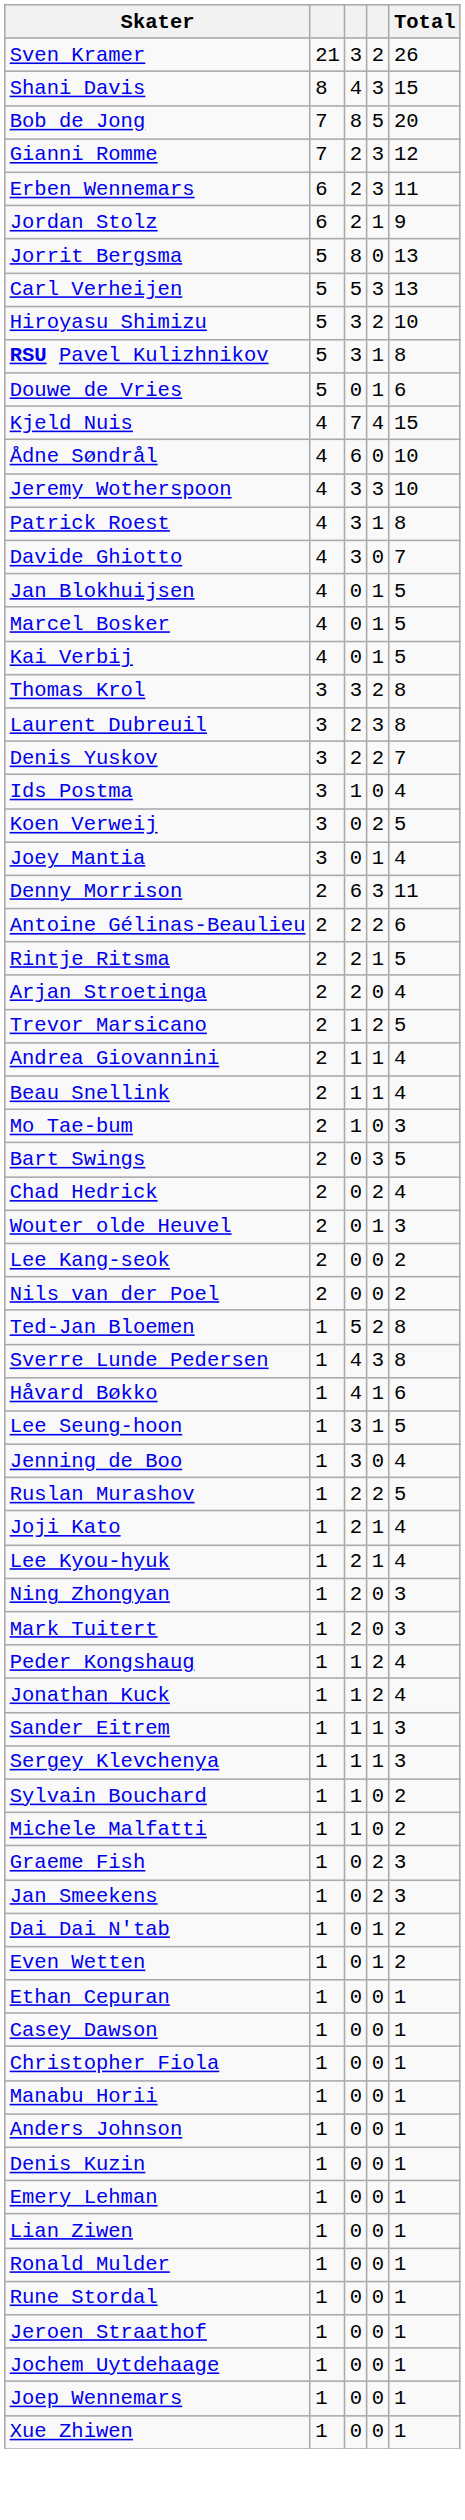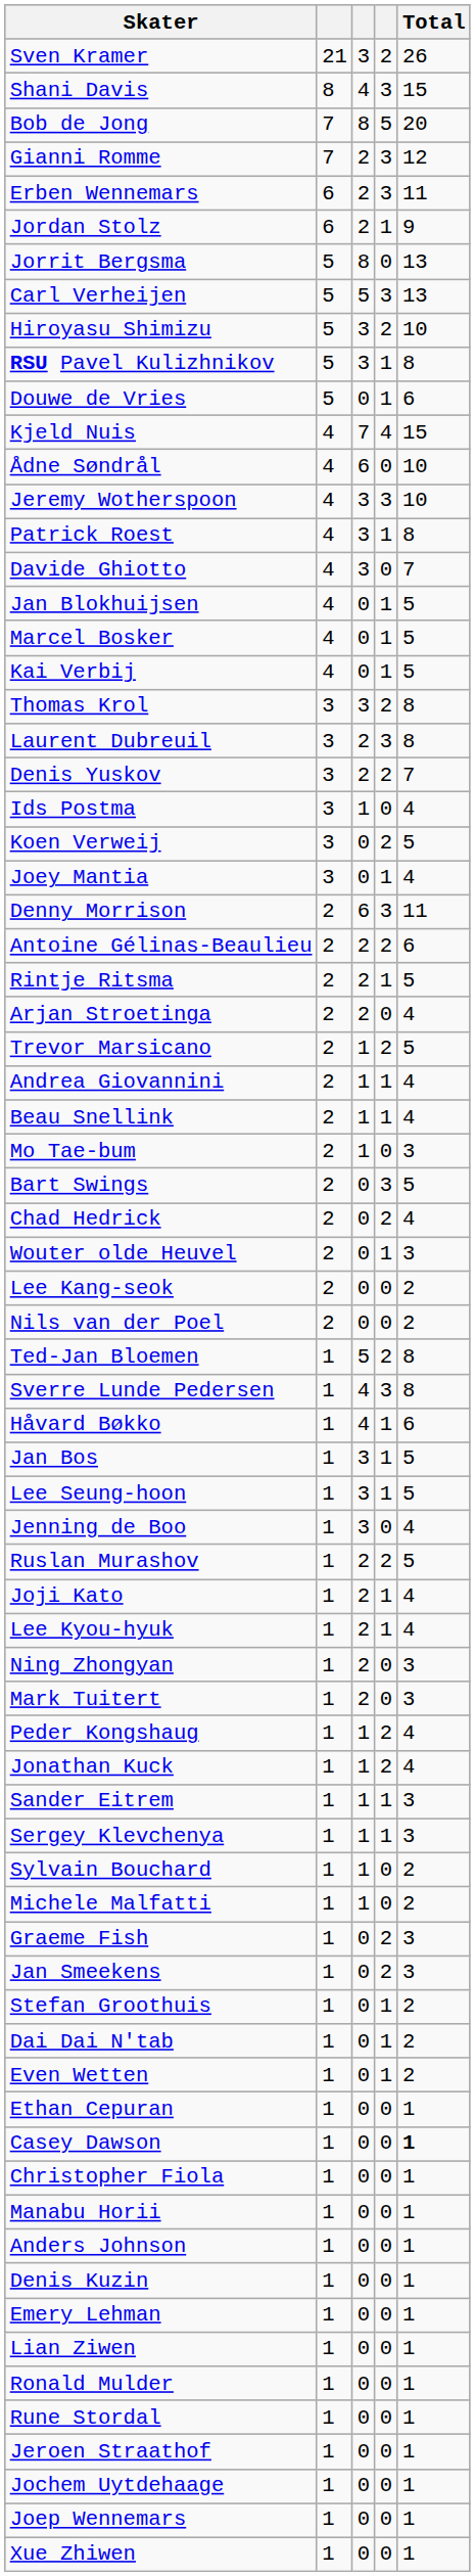+ row: Jan Bos | 1 | 3 | 1 | 5
+ row: Stefan Groothuis | 1 | 0 | 1 | 2
Casey Dawson | Total: normal -> bold
